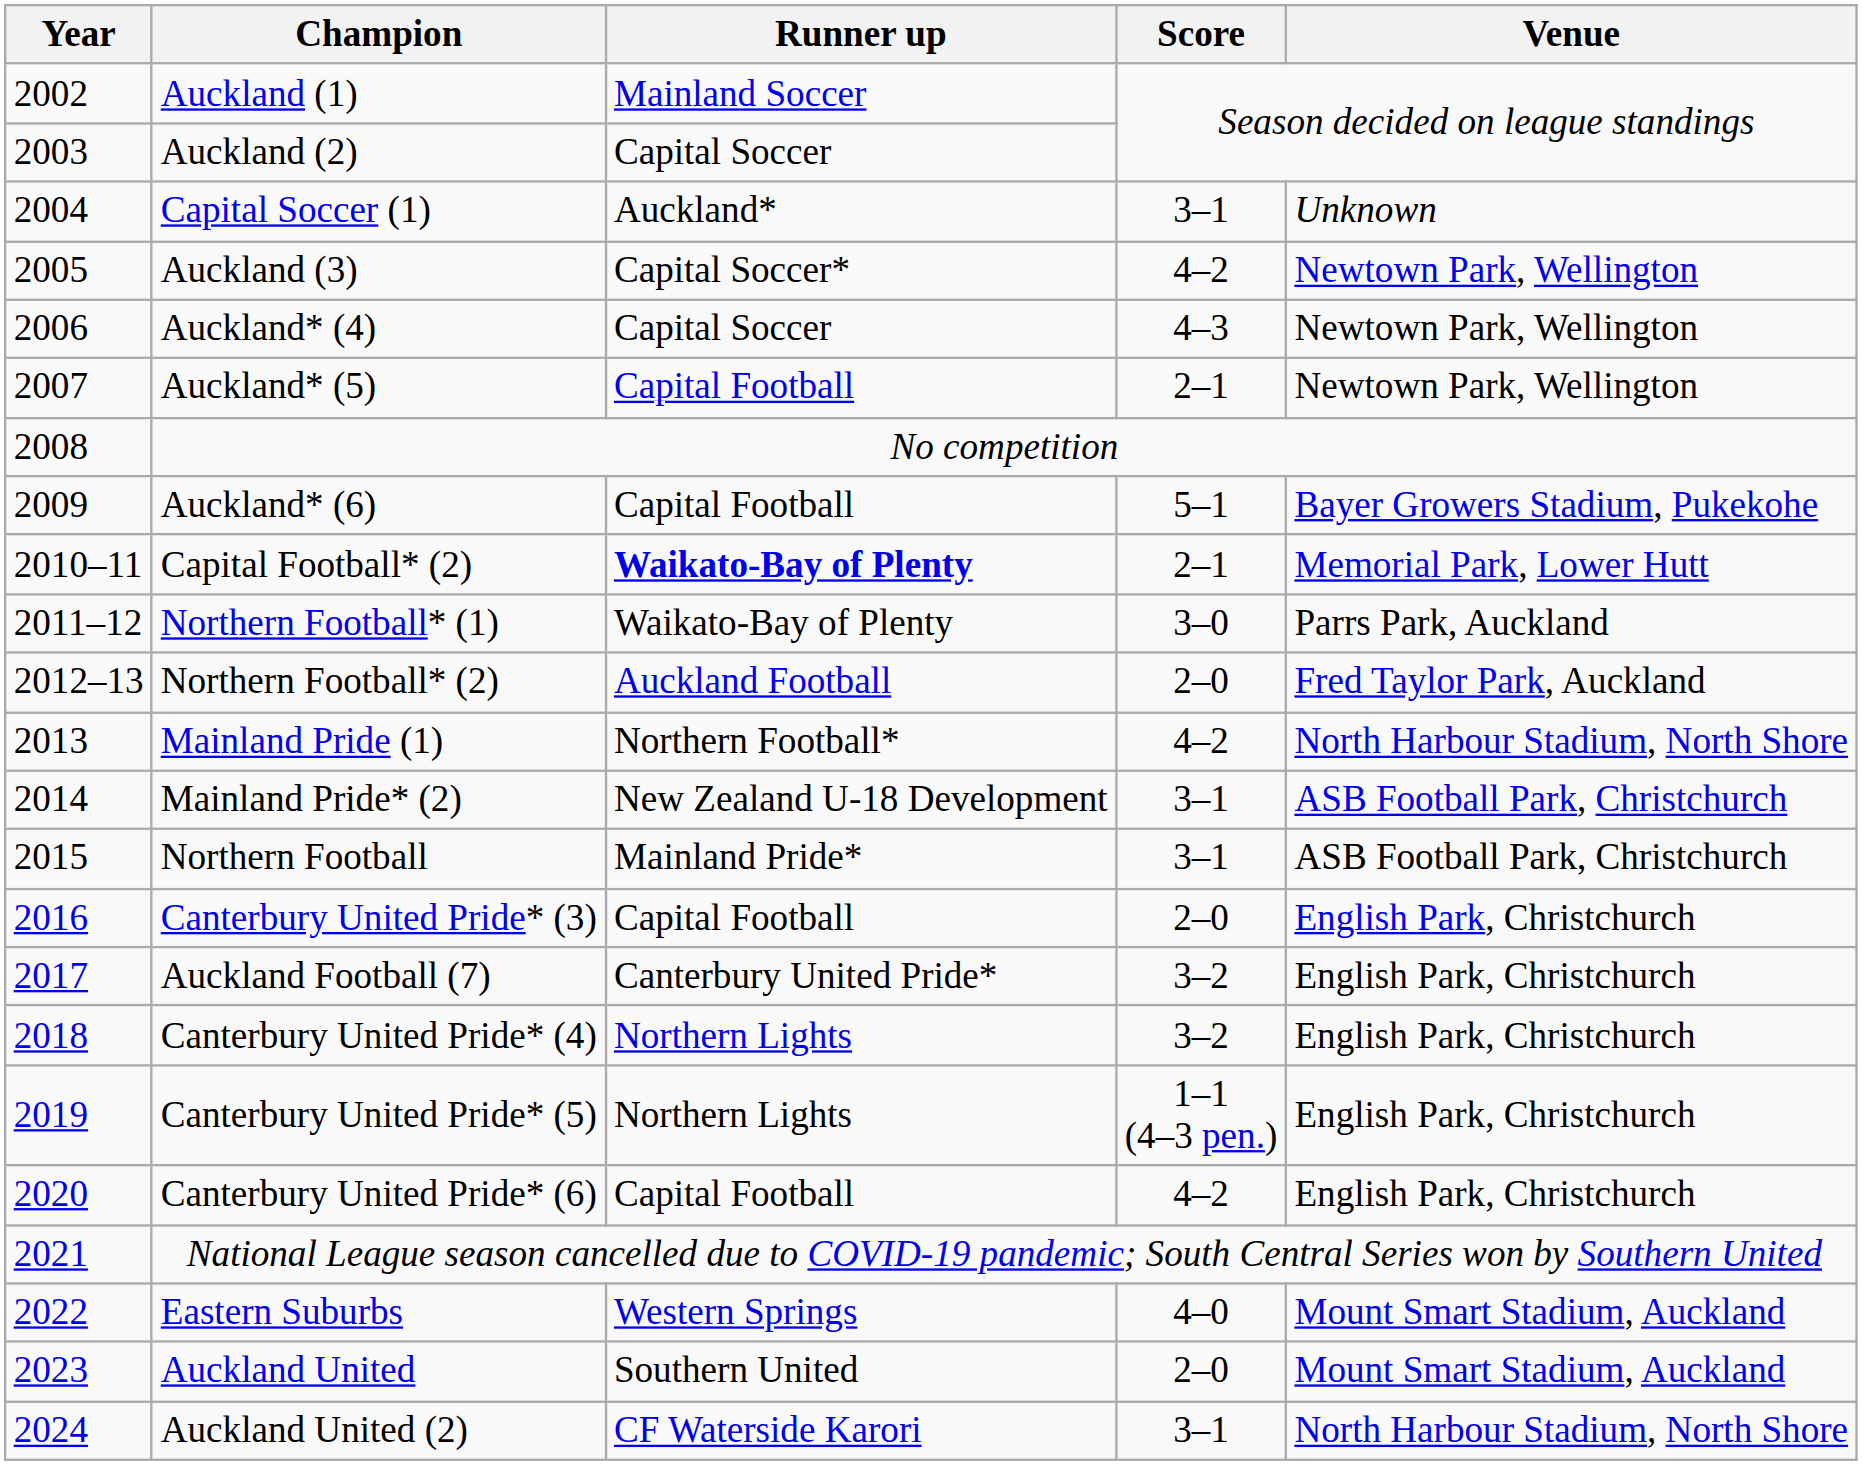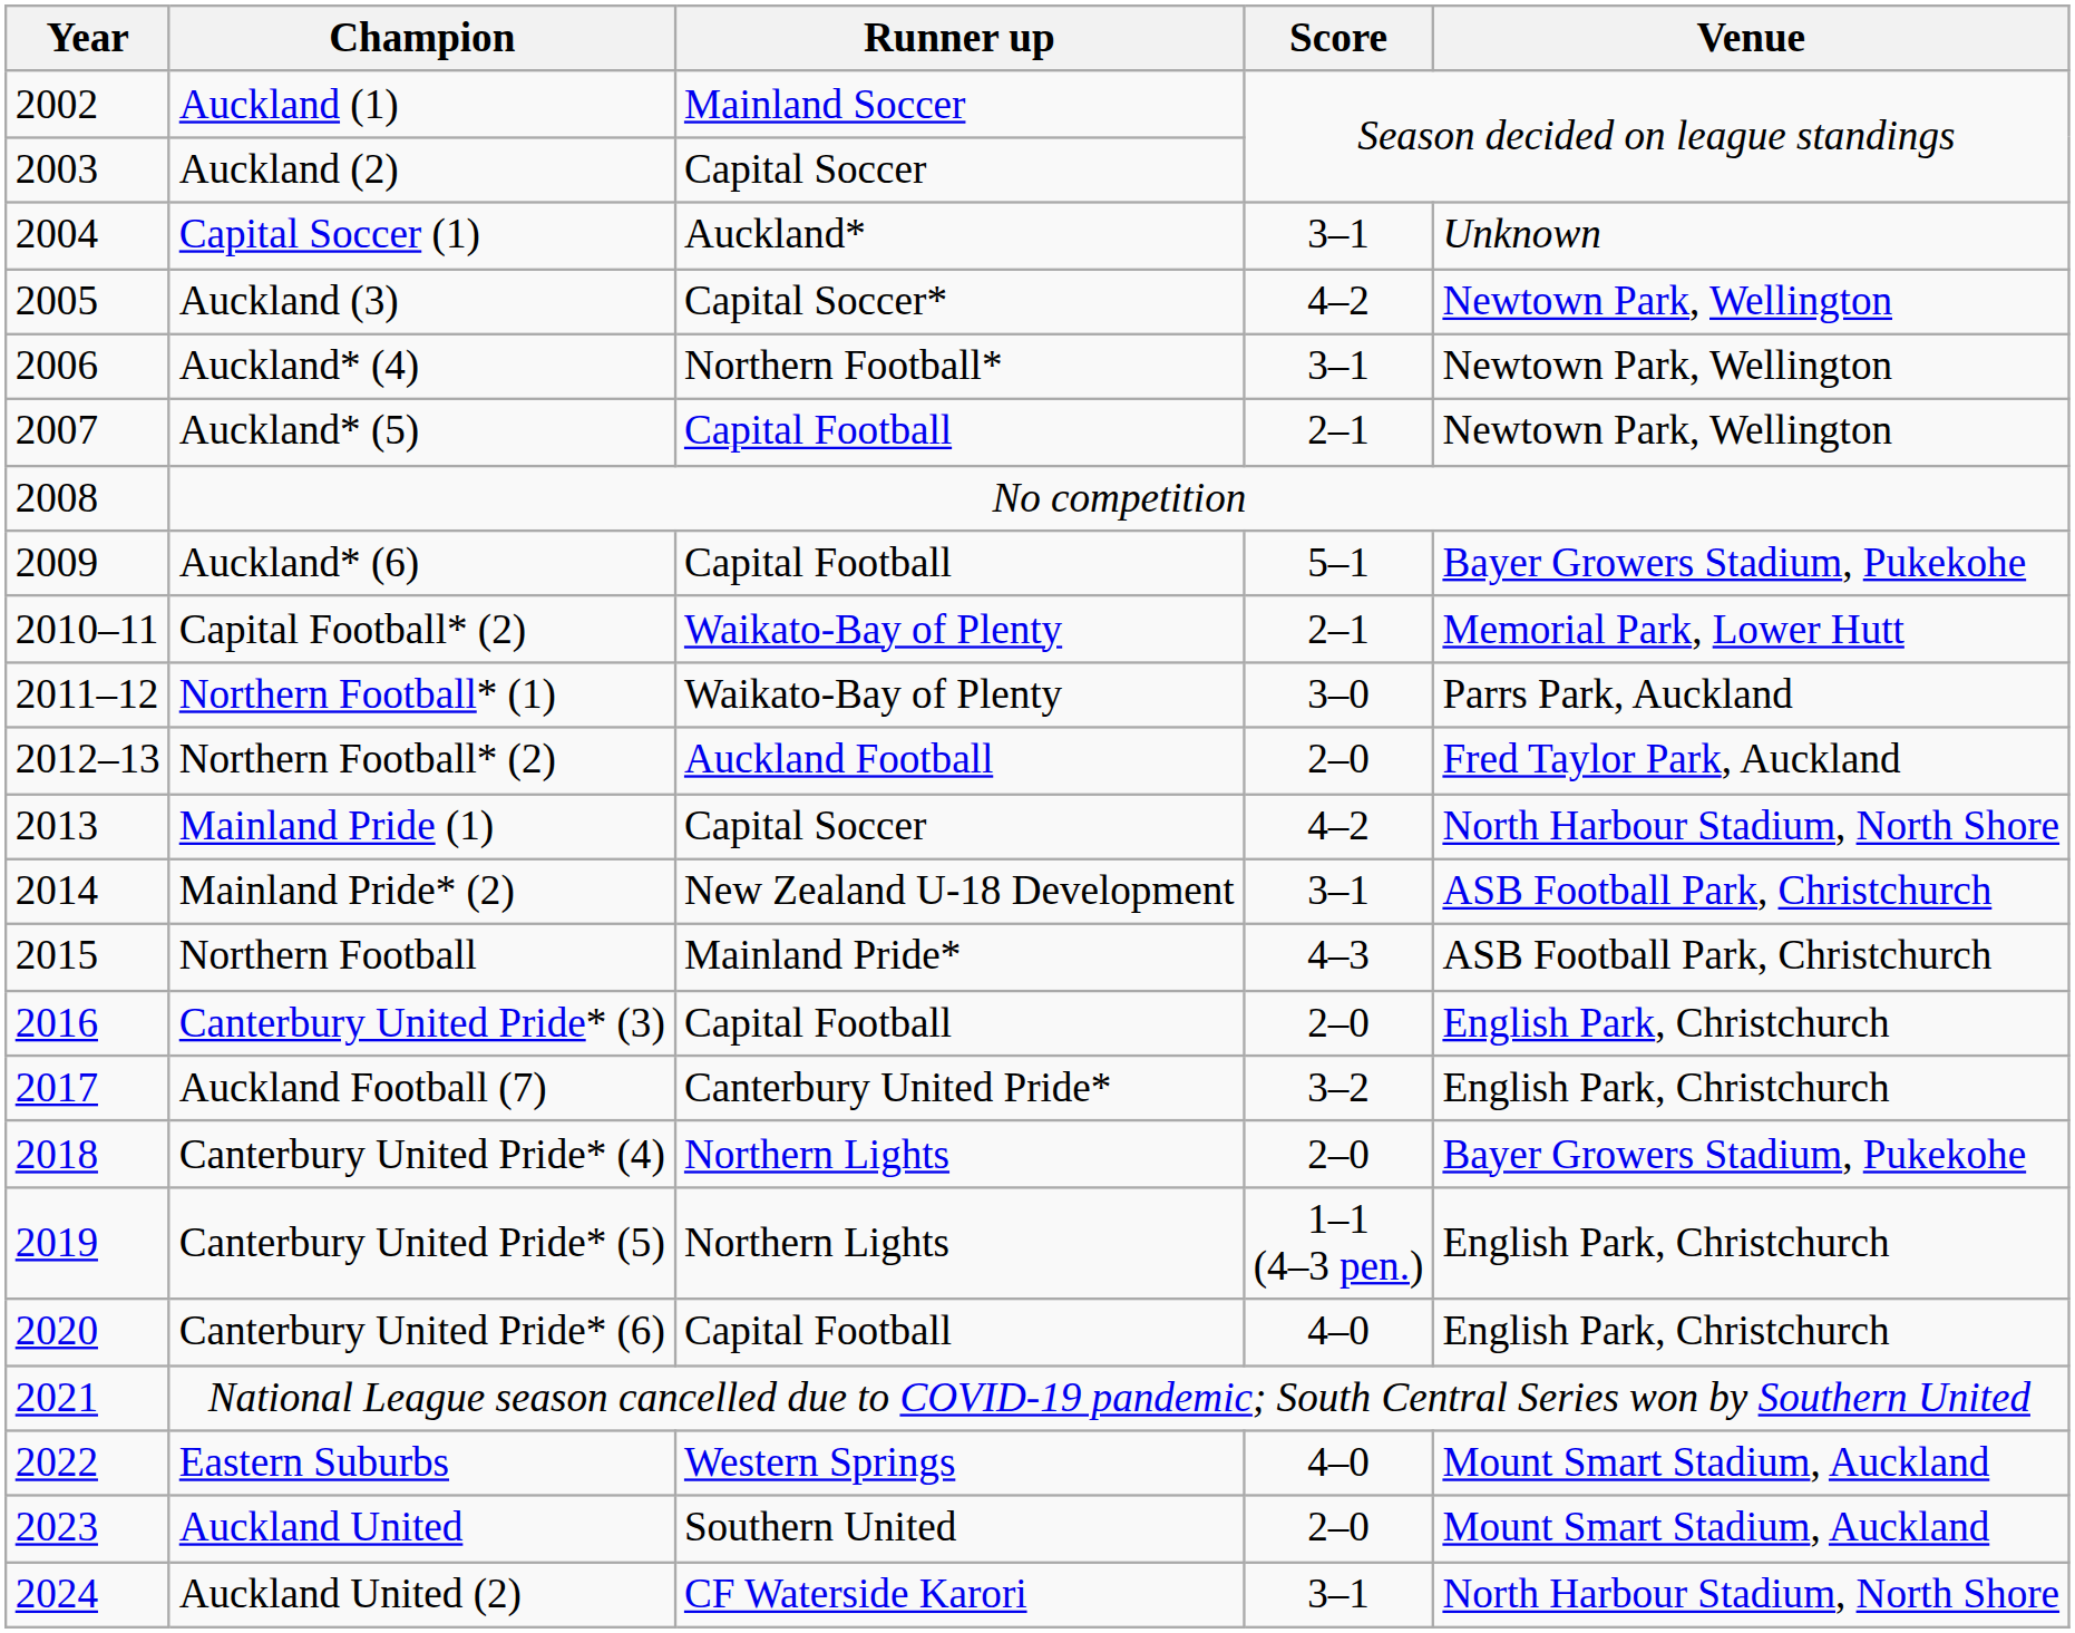Auckland* (4) | Runner up: Capital Soccer -> Northern Football*
Auckland* (4) | Score: 4–3 -> 3–1
Capital Football* (2) | Runner up: bold -> normal
Mainland Pride (1) | Runner up: Northern Football* -> Capital Soccer
Northern Football | Score: 3–1 -> 4–3
Canterbury United Pride* (4) | Score: 3–2 -> 2–0
Canterbury United Pride* (4) | Venue: English Park, Christchurch -> Bayer Growers Stadium, Pukekohe
Canterbury United Pride* (6) | Score: 4–2 -> 4–0
